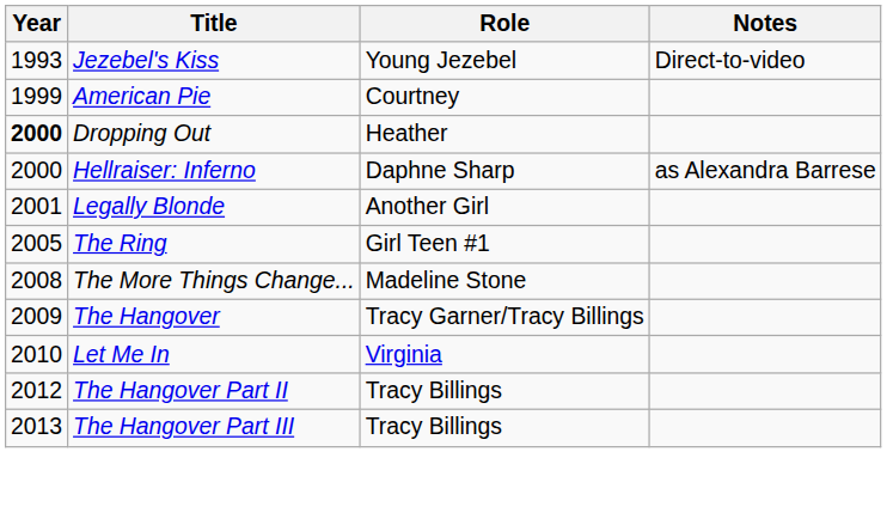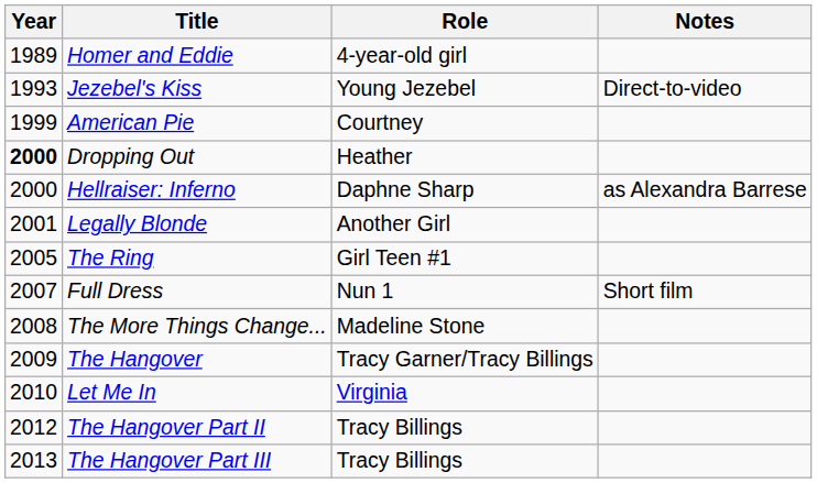+ row: 1989 | Homer and Eddie | 4-year-old girl
+ row: 2007 | Full Dress | Nun 1 | Short film
